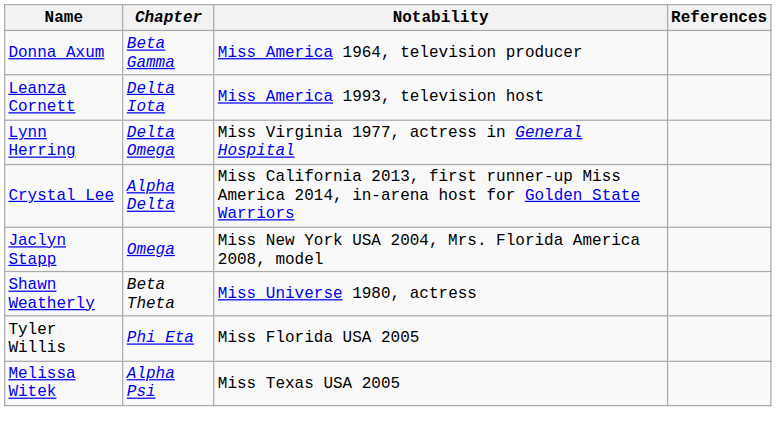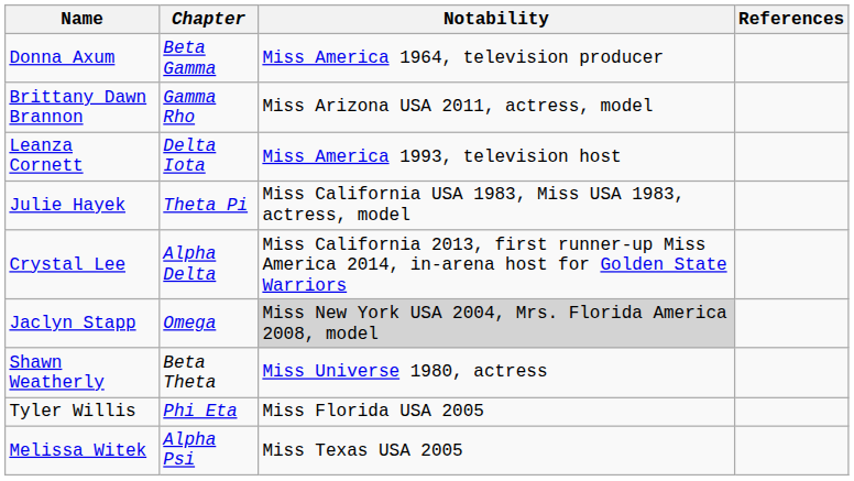+ row: Brittany Dawn Brannon | Gamma Rho | Miss Arizona USA 2011, actress, model
+ row: Julie Hayek | Theta Pi | Miss California USA 1983, Miss USA 1983, actress, model
- row: Lynn Herring | Delta Omega | Miss Virginia 1977, actress in General Hospital
Jaclyn Stapp | Notability: no background -> lightgrey background
